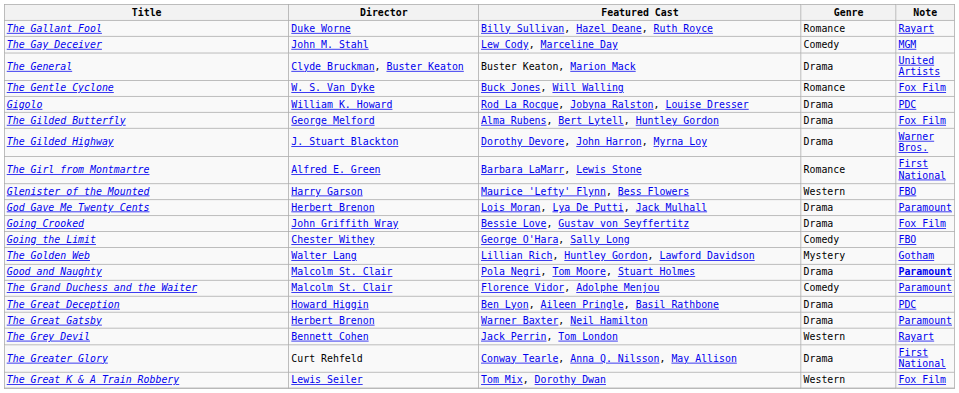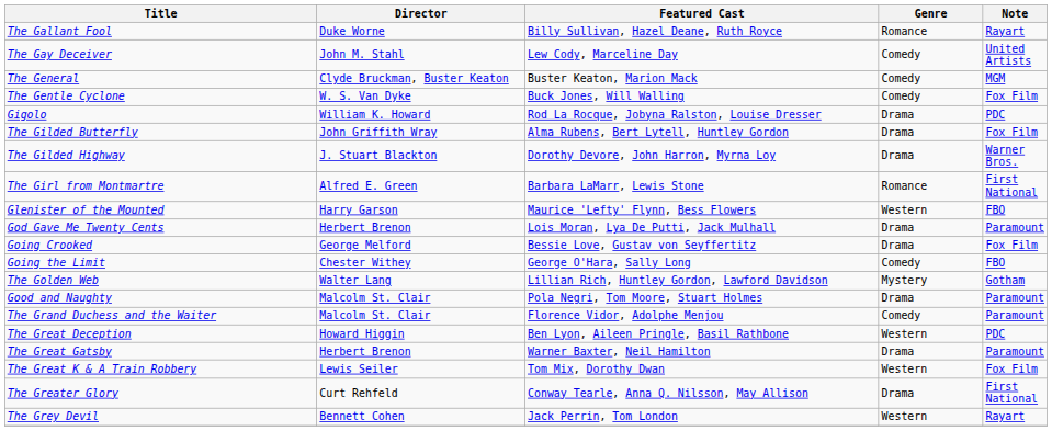The Gay Deceiver | Note: MGM -> United Artists
The General | Genre: Drama -> Comedy
The General | Note: United Artists -> MGM
The Gentle Cyclone | Genre: Romance -> Comedy
The Gilded Butterfly | Director: George Melford -> John Griffith Wray
Going Crooked | Director: John Griffith Wray -> George Melford
Good and Naughty | Note: bold -> normal
The Great Deception | Genre: Drama -> Western
rows swapped: The Great K & A Train Robbery <-> The Grey Devil
